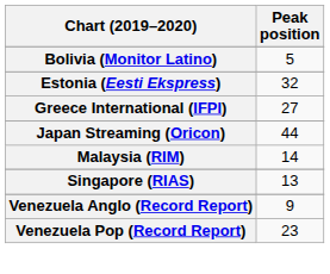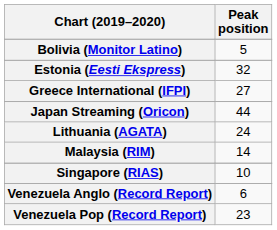+ row: Lithuania (AGATA) | 24
Singapore (RIAS) | Peak position: 13 -> 10
Venezuela Anglo (Record Report) | Peak position: 9 -> 6
